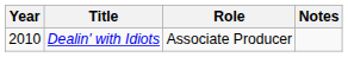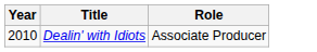- column: Notes
